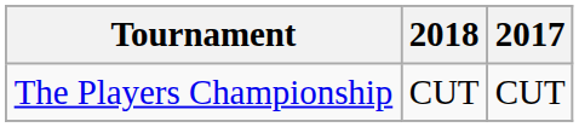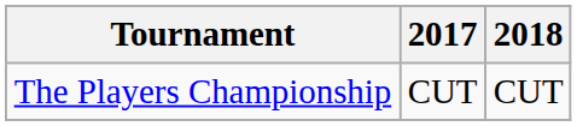columns swapped: 2017 <-> 2018
